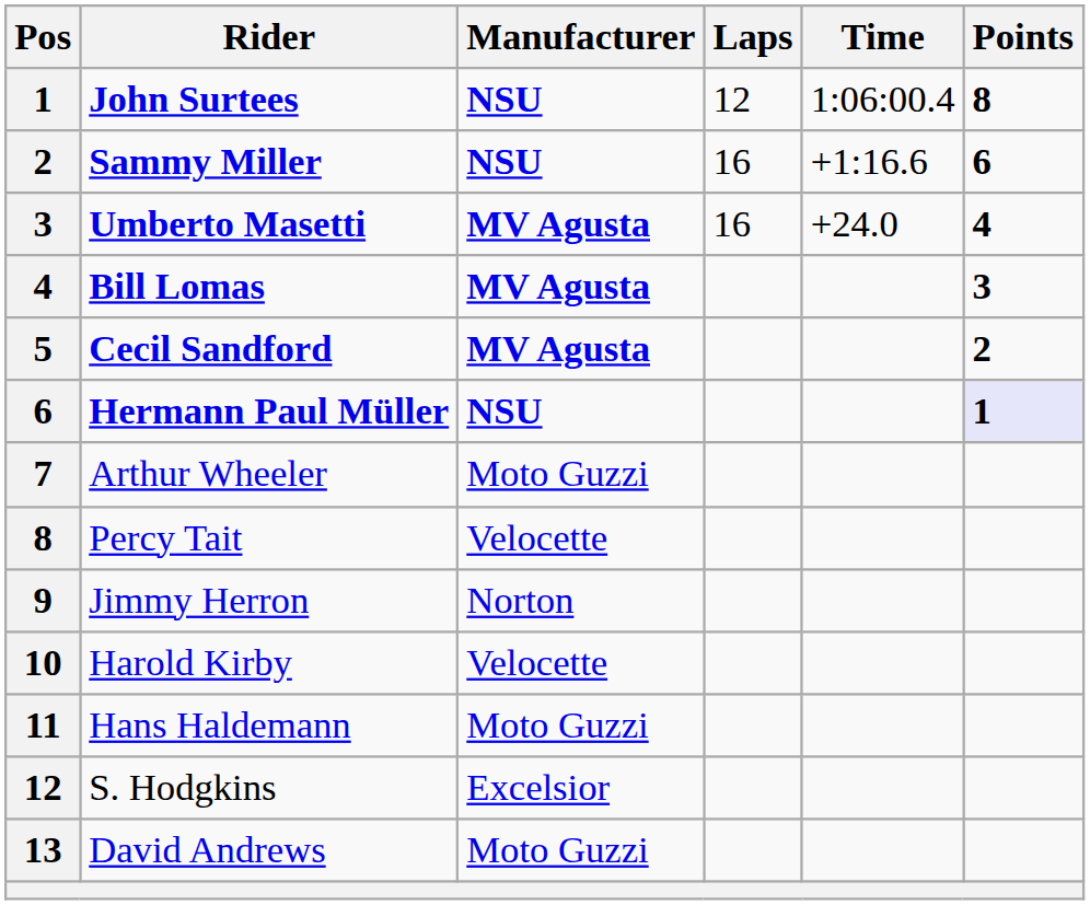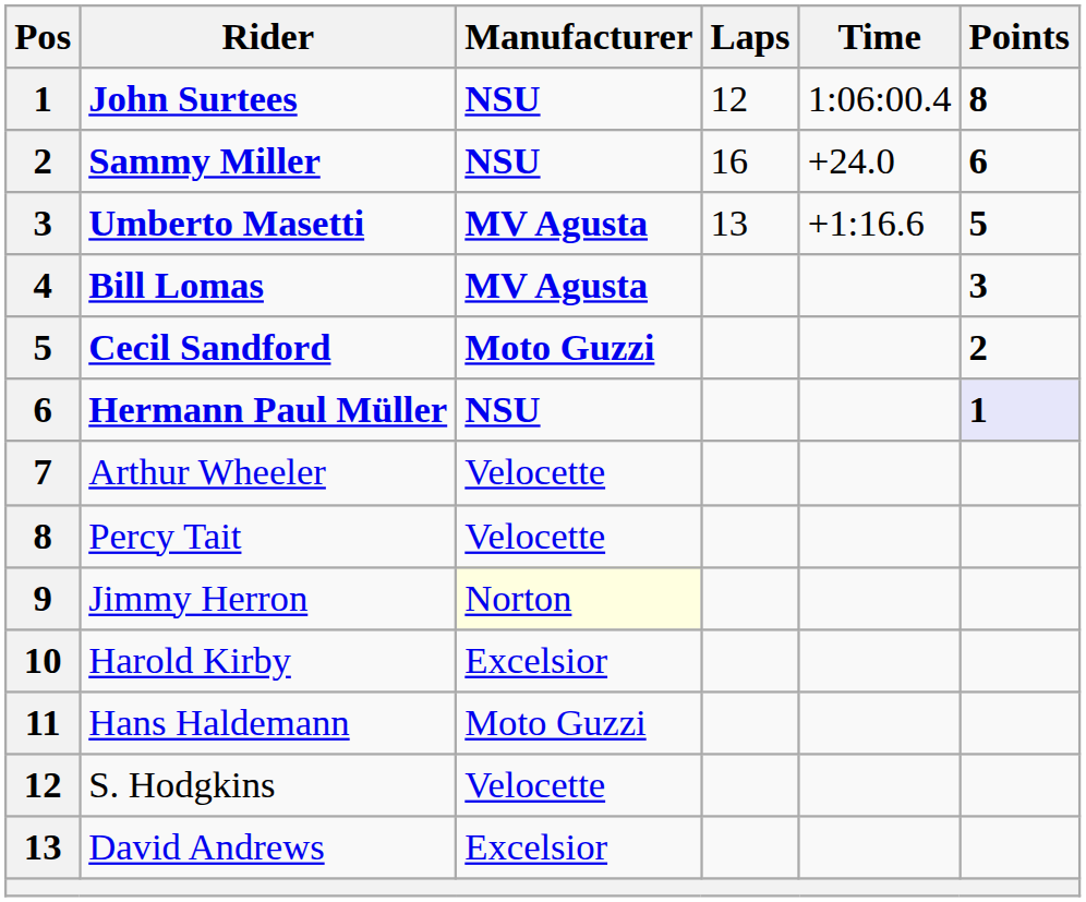Sammy Miller | Time: +1:16.6 -> +24.0
Umberto Masetti | Laps: 16 -> 13
Umberto Masetti | Time: +24.0 -> +1:16.6
Umberto Masetti | Points: 4 -> 5
Cecil Sandford | Manufacturer: MV Agusta -> Moto Guzzi
Arthur Wheeler | Manufacturer: Moto Guzzi -> Velocette
Jimmy Herron | Manufacturer: no background -> lightyellow background
Harold Kirby | Manufacturer: Velocette -> Excelsior
S. Hodgkins | Manufacturer: Excelsior -> Velocette
David Andrews | Manufacturer: Moto Guzzi -> Excelsior
